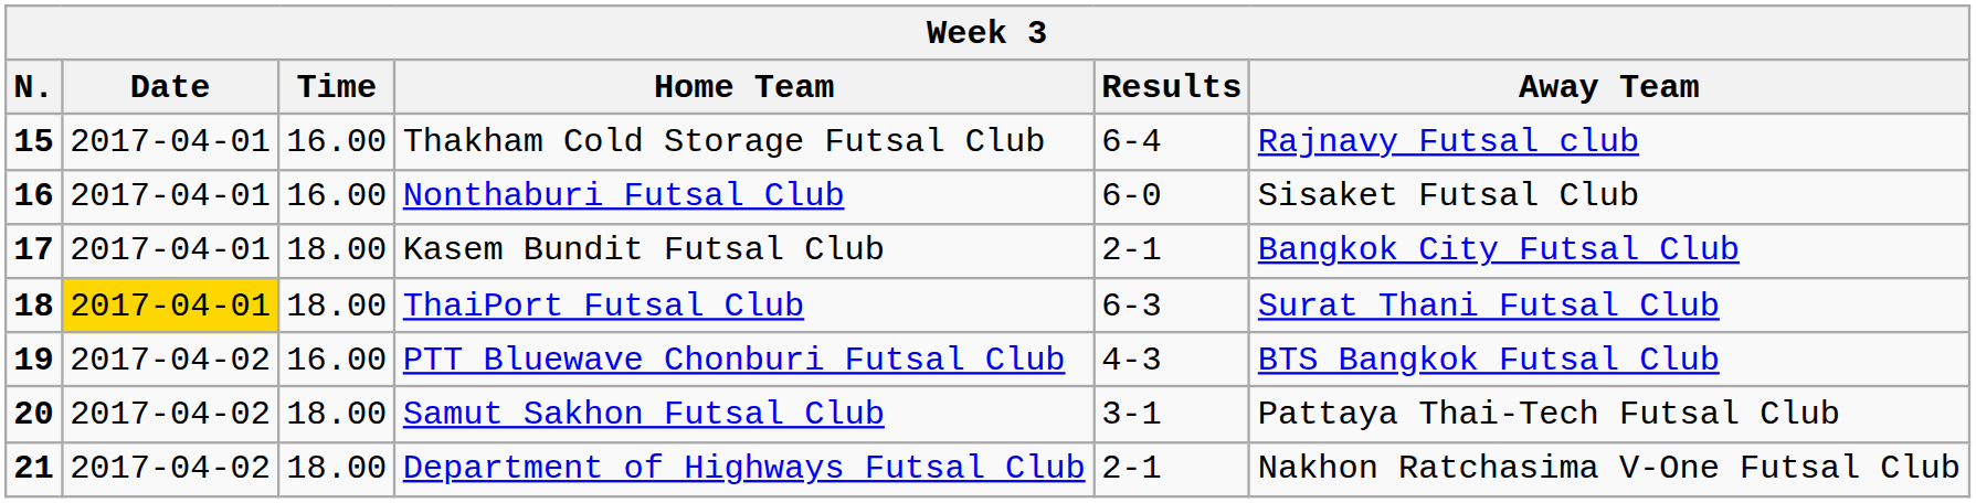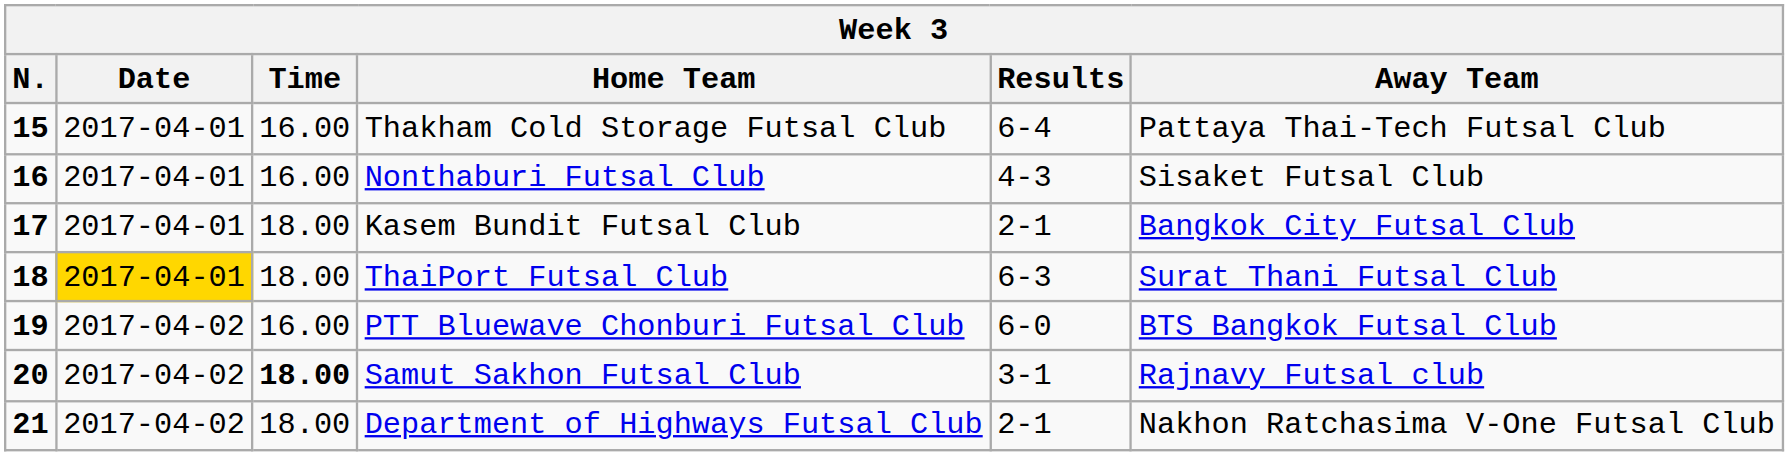Thakham Cold Storage Futsal Club | Away Team: Rajnavy Futsal club -> Pattaya Thai-Tech Futsal Club
Nonthaburi Futsal Club | Results: 6-0 -> 4-3
PTT Bluewave Chonburi Futsal Club | Results: 4-3 -> 6-0
Samut Sakhon Futsal Club | Time: normal -> bold
Samut Sakhon Futsal Club | Away Team: Pattaya Thai-Tech Futsal Club -> Rajnavy Futsal club
